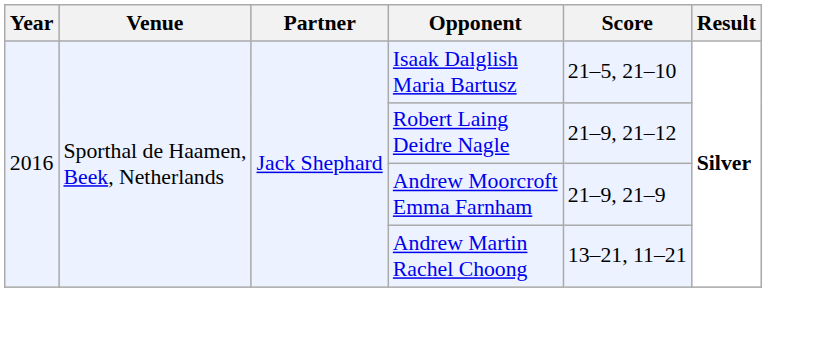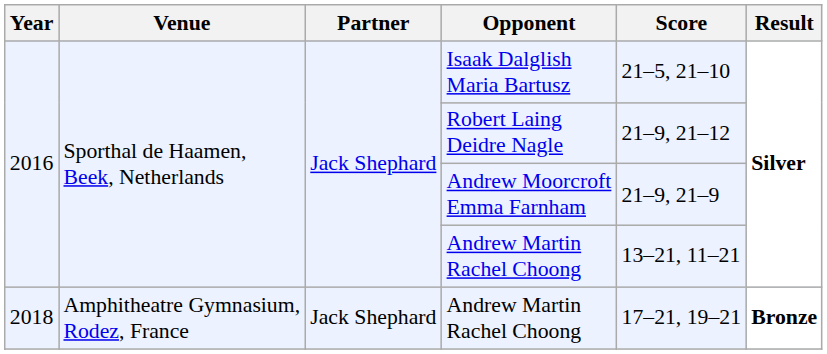+ row: 2018 | Amphitheatre Gymnasium, Rodez, France | Jack Shephard | Andrew Martin Rachel Choong | 17–21, 19–21 | Bronze
